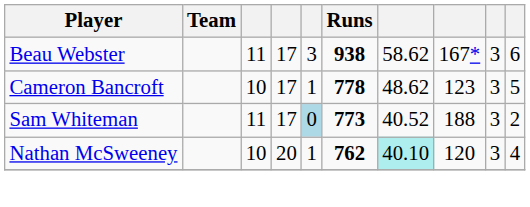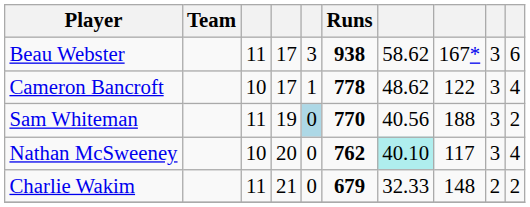Cameron Bancroft | column 8: 123 -> 122
Cameron Bancroft | column 10: 5 -> 4
Sam Whiteman | column 4: 17 -> 19
Sam Whiteman | Runs: 773 -> 770
Sam Whiteman | column 7: 40.52 -> 40.56
Nathan McSweeney | column 5: 1 -> 0
Nathan McSweeney | column 8: 120 -> 117
+ row: Charlie Wakim | 11 | 21 | 0 | 679 | 32.33 | 148 | 2 | 2
